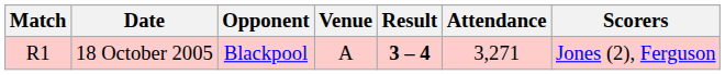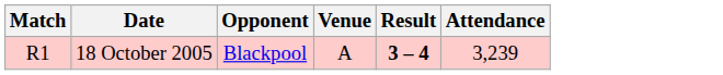- column: Scorers | Jones (2), Ferguson
18 October 2005 | Attendance: 3,271 -> 3,239
